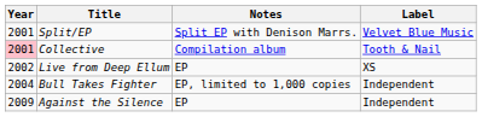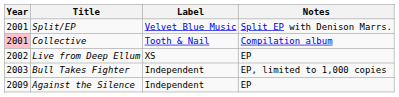columns swapped: Label <-> Notes
Bull Takes Fighter | Year: 2004 -> 2003
